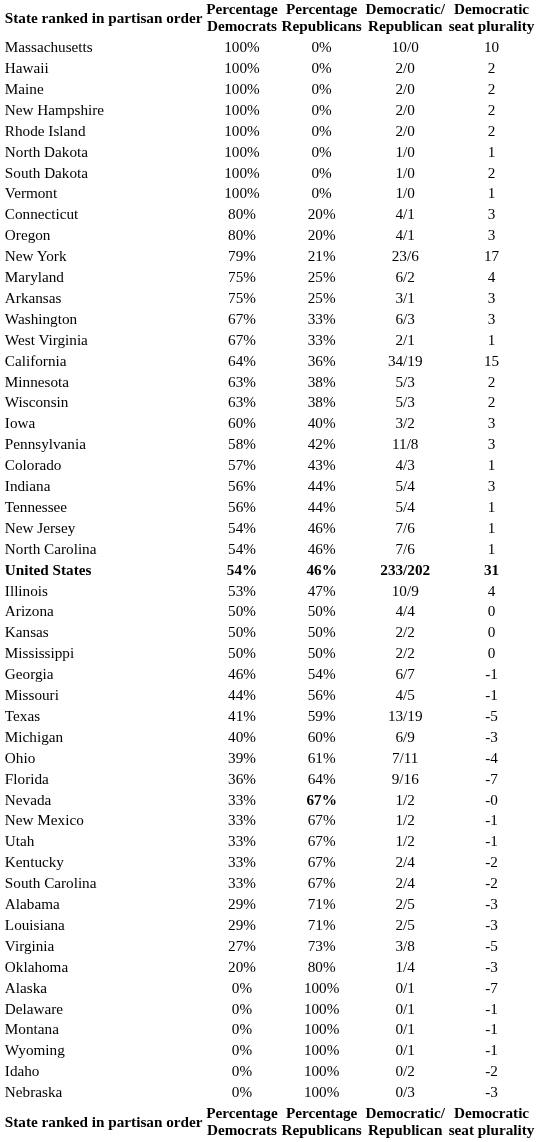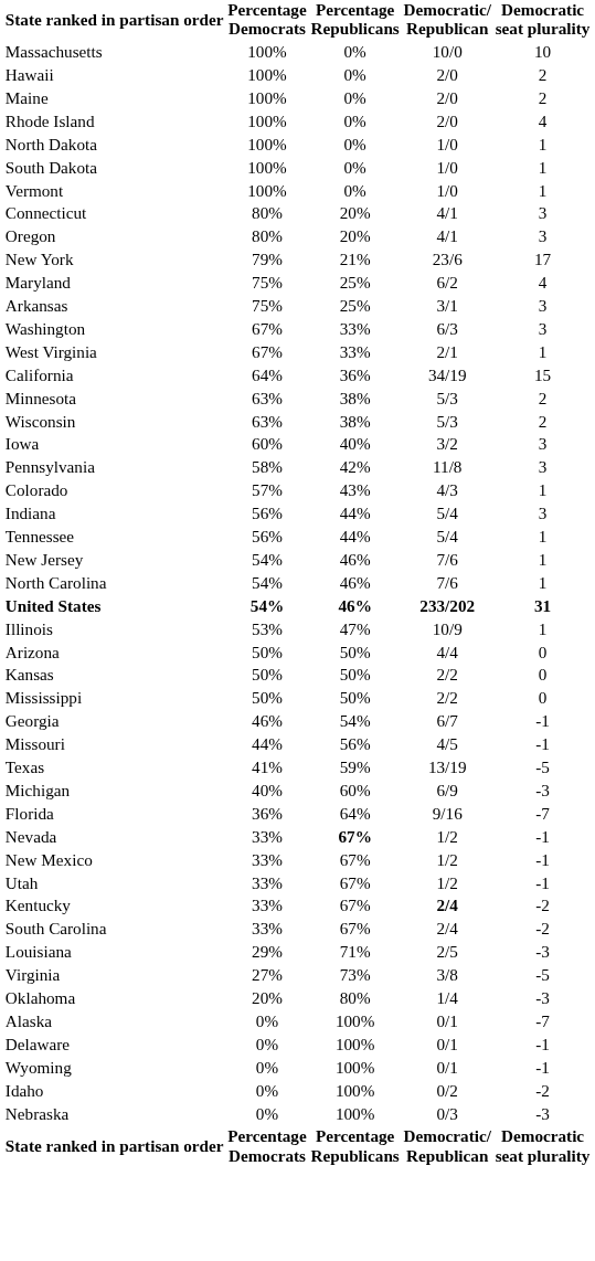- row: New Hampshire | 100% | 0% | 2/0 | 2
Rhode Island | Democratic seat plurality: 2 -> 4
South Dakota | Democratic seat plurality: 2 -> 1
Illinois | Democratic seat plurality: 4 -> 1
- row: Ohio | 39% | 61% | 7/11 | -4
Nevada | Democratic seat plurality: -0 -> -1
Kentucky | Democratic/ Republican: normal -> bold
- row: Alabama | 29% | 71% | 2/5 | -3
- row: Montana | 0% | 100% | 0/1 | -1
